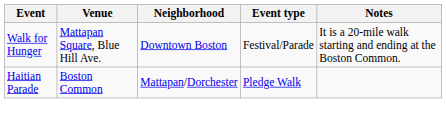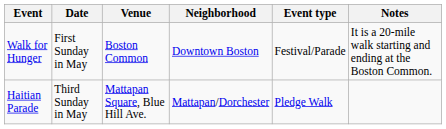+ column: Date | First Sunday in May | Third Sunday in May
Walk for Hunger | Venue: Mattapan Square, Blue Hill Ave. -> Boston Common
Haitian Parade | Venue: Boston Common -> Mattapan Square, Blue Hill Ave.
